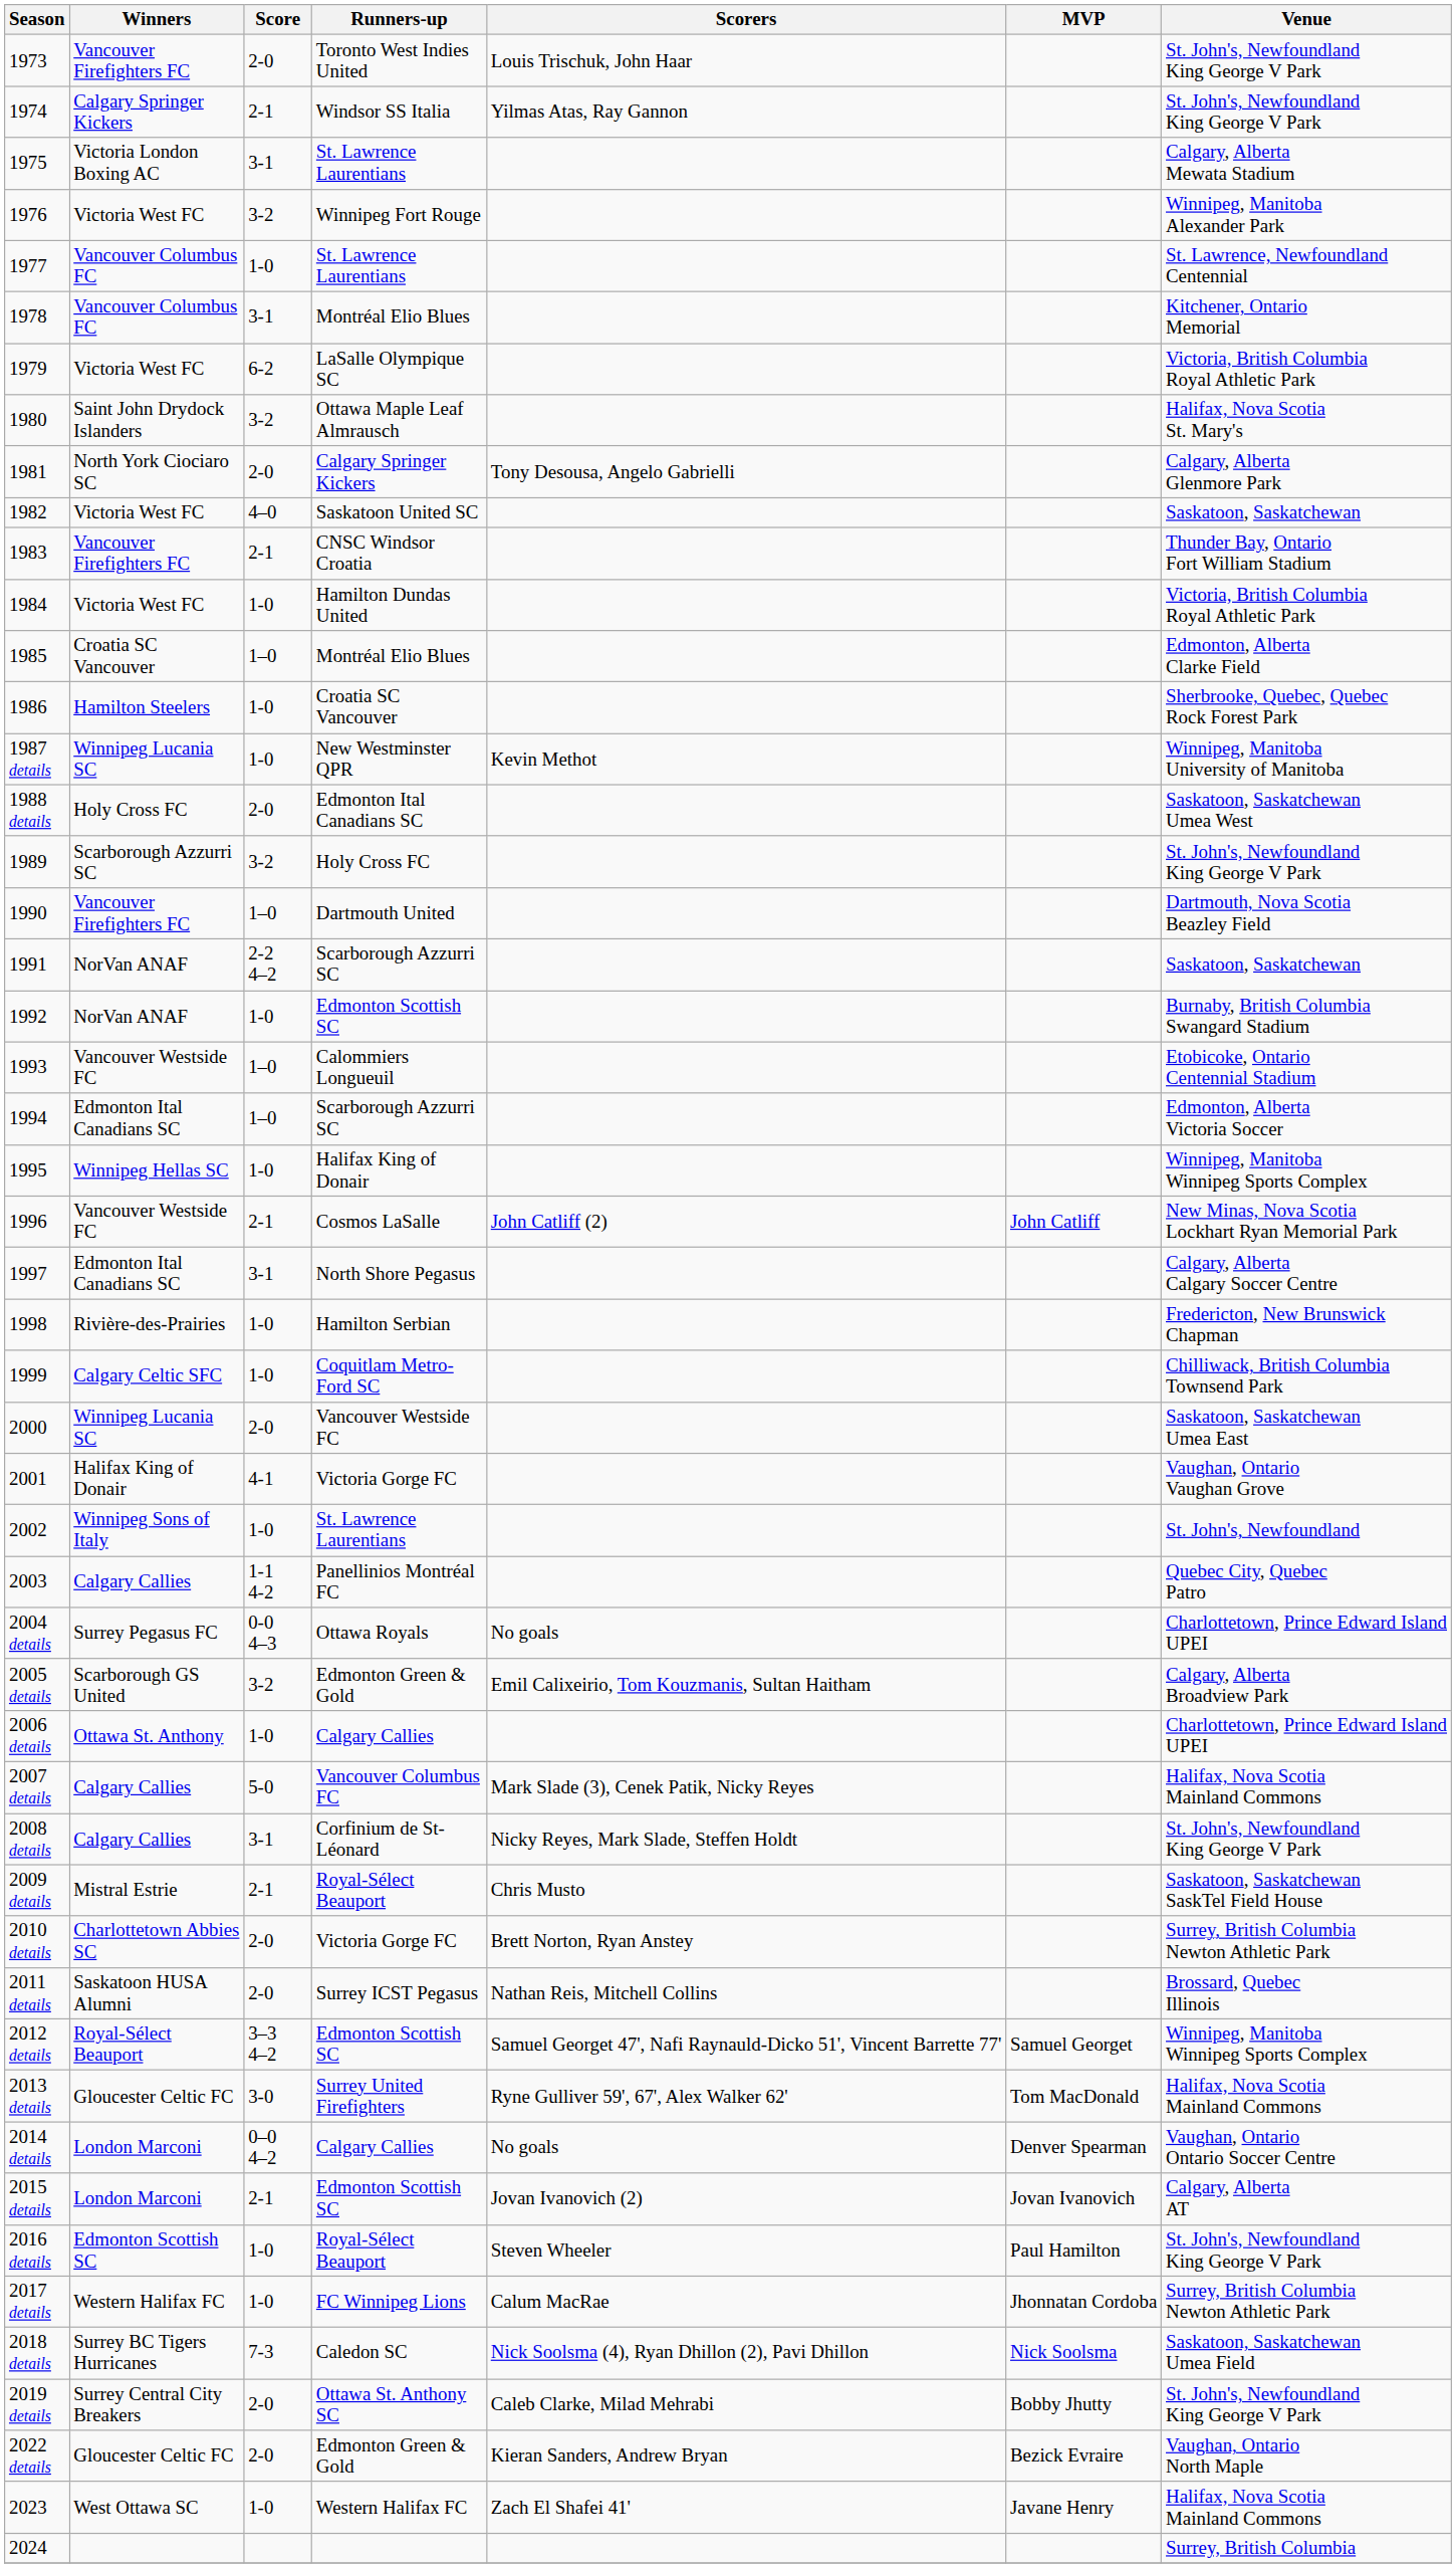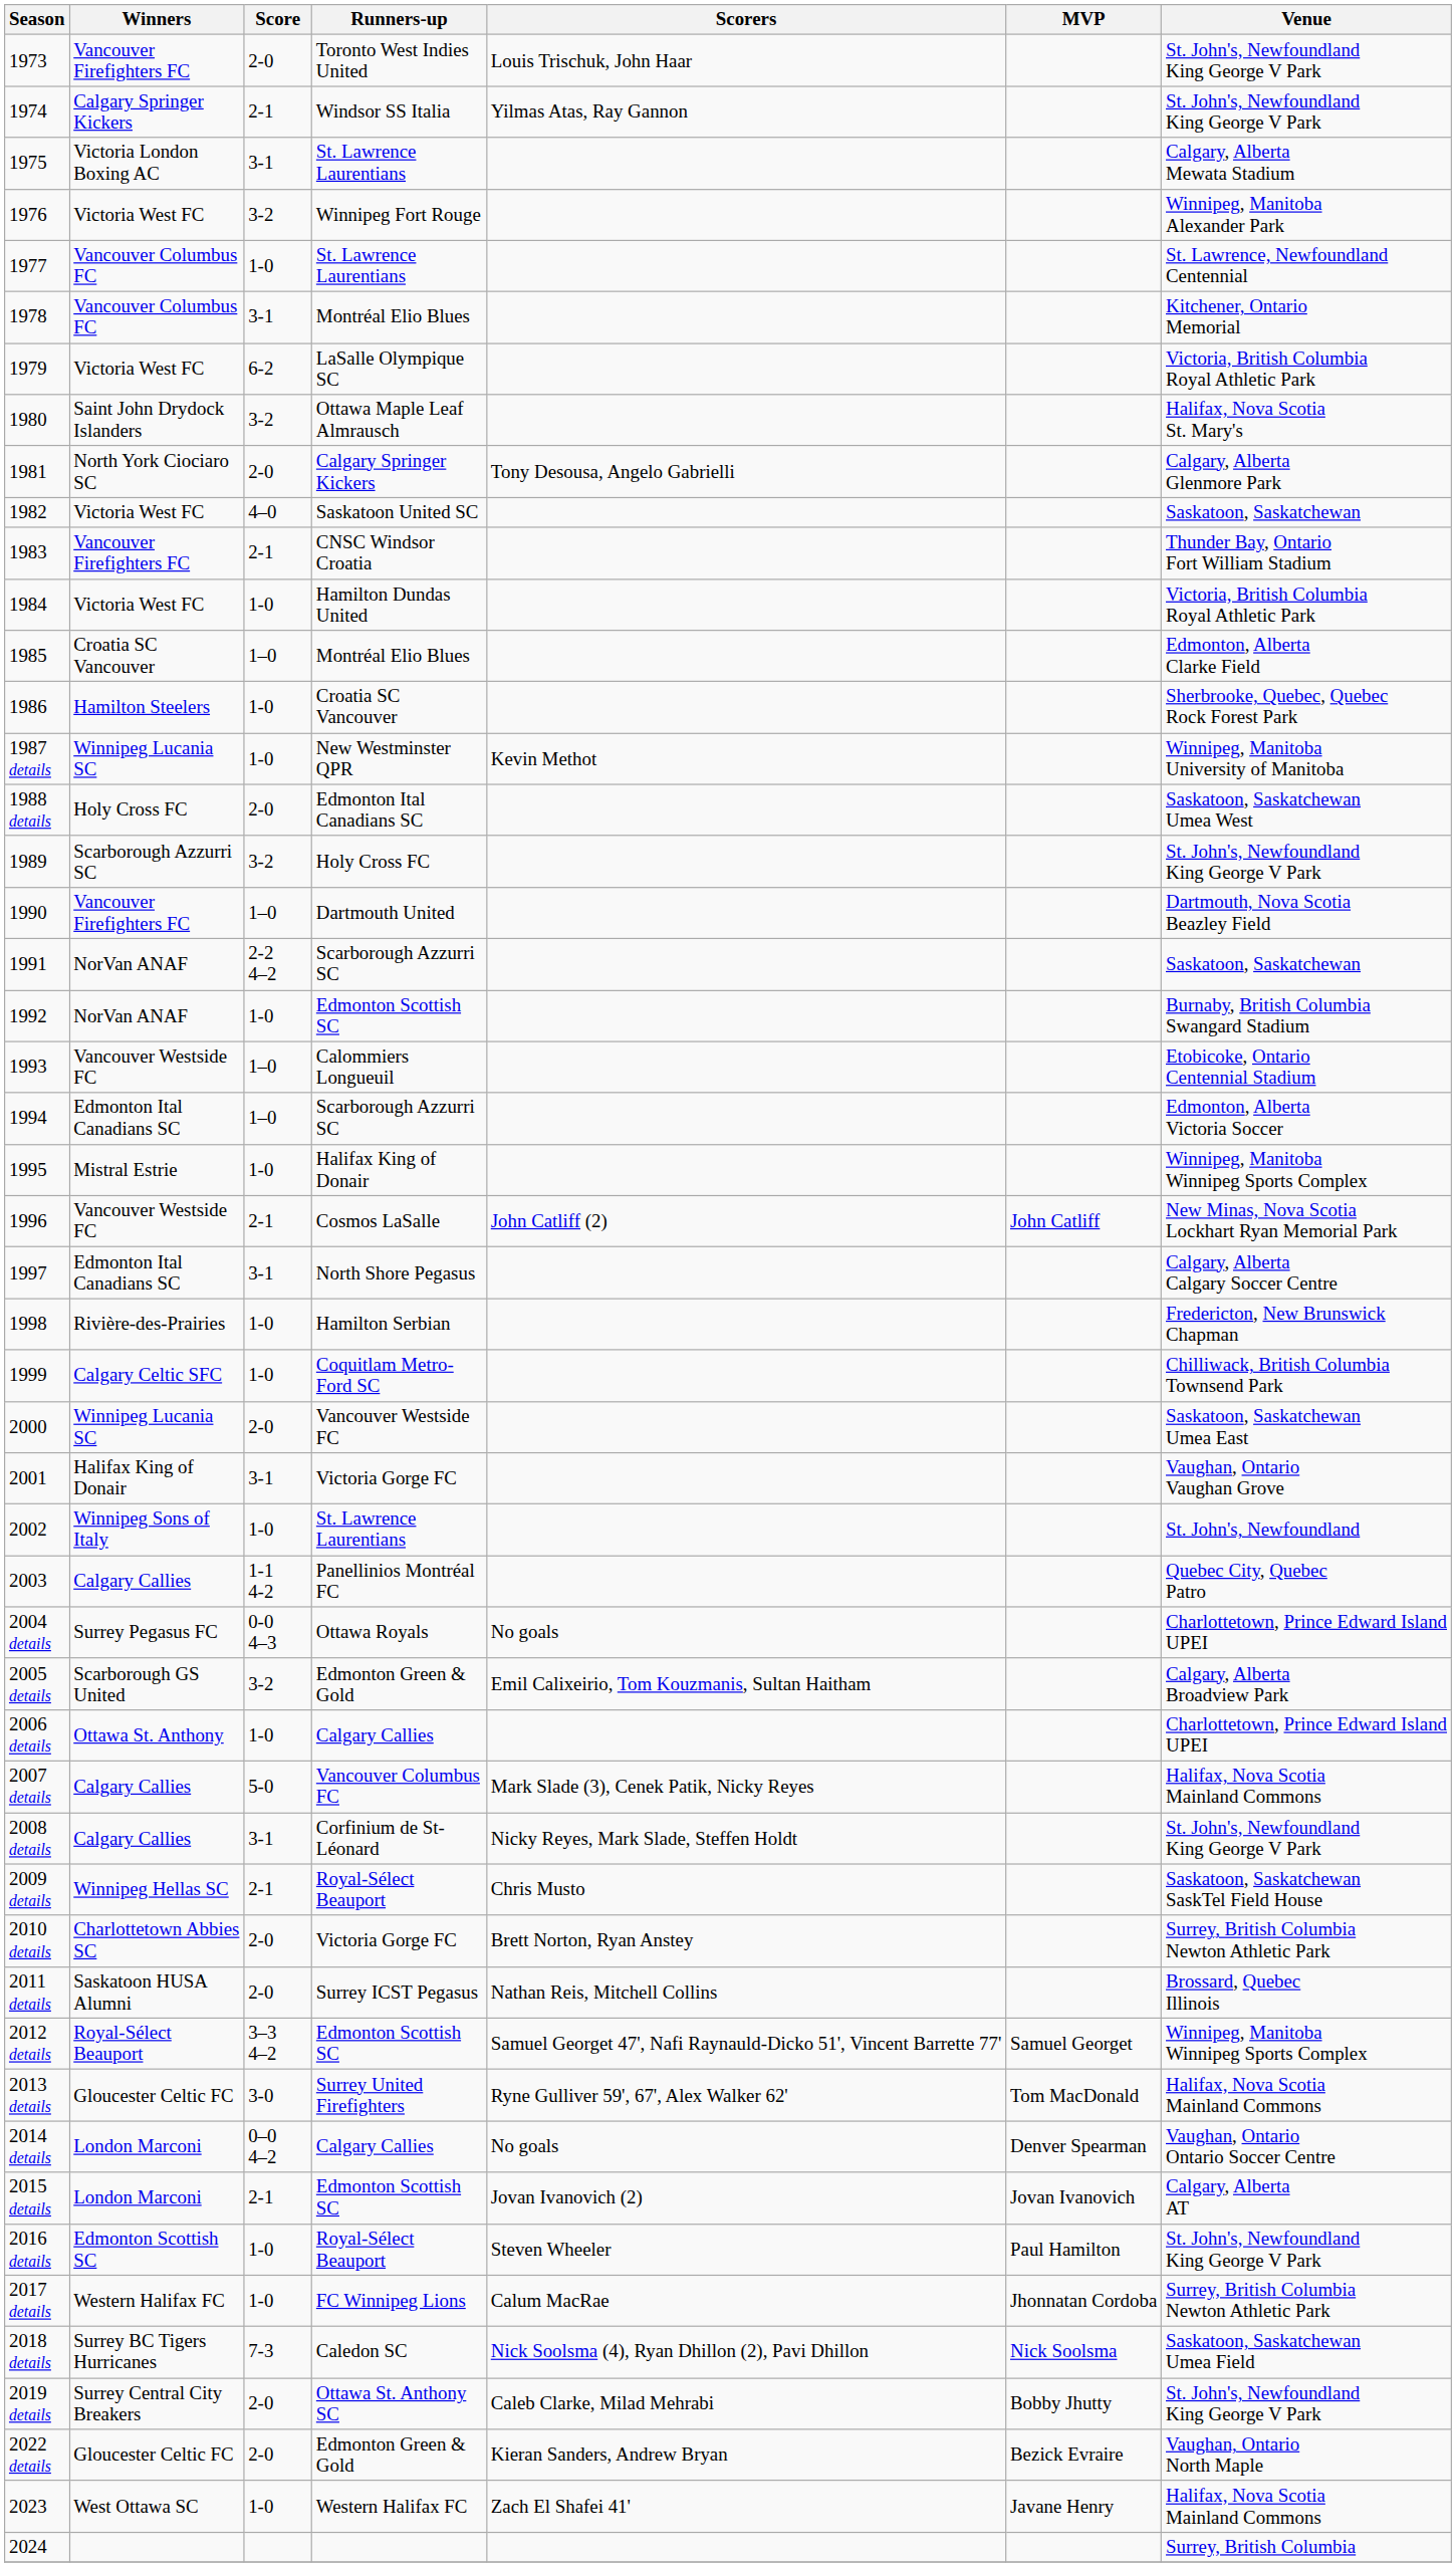1995 | Winners: Winnipeg Hellas SC -> Mistral Estrie
2001 | Score: 4-1 -> 3-1
2009 details | Winners: Mistral Estrie -> Winnipeg Hellas SC
